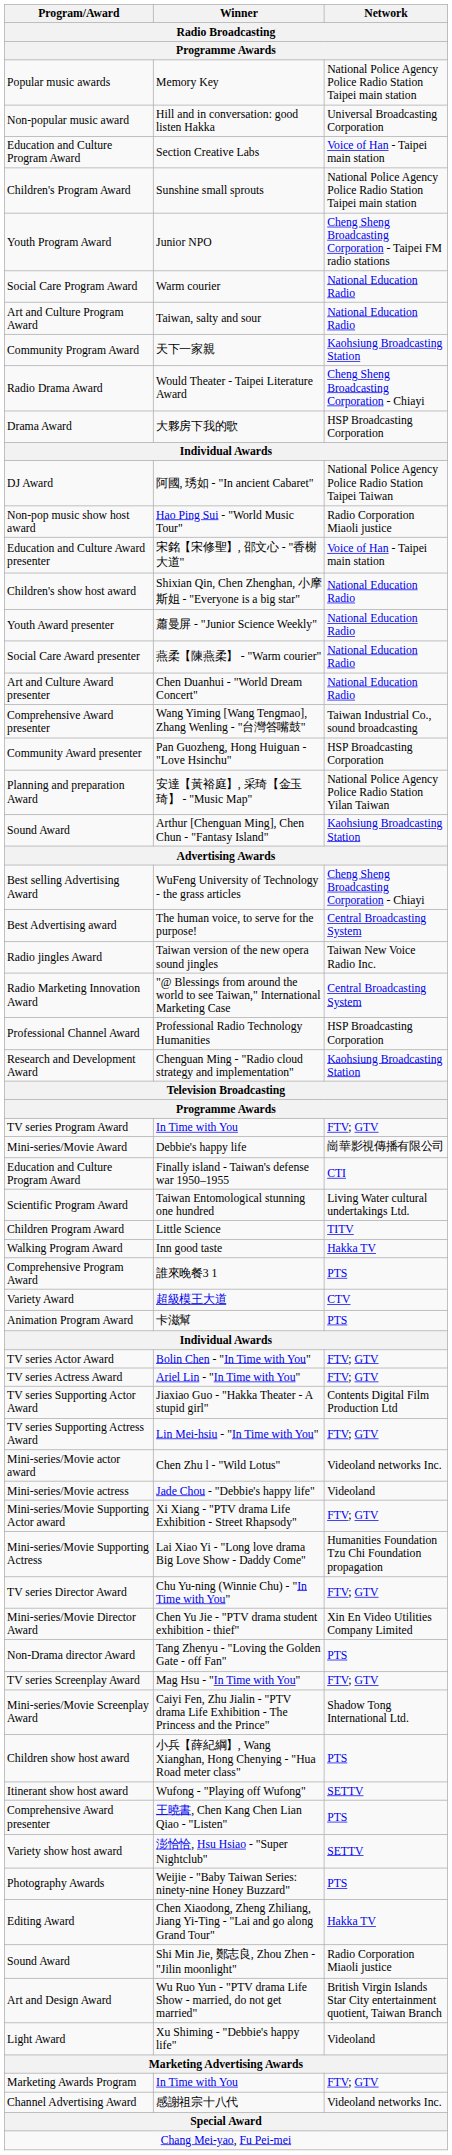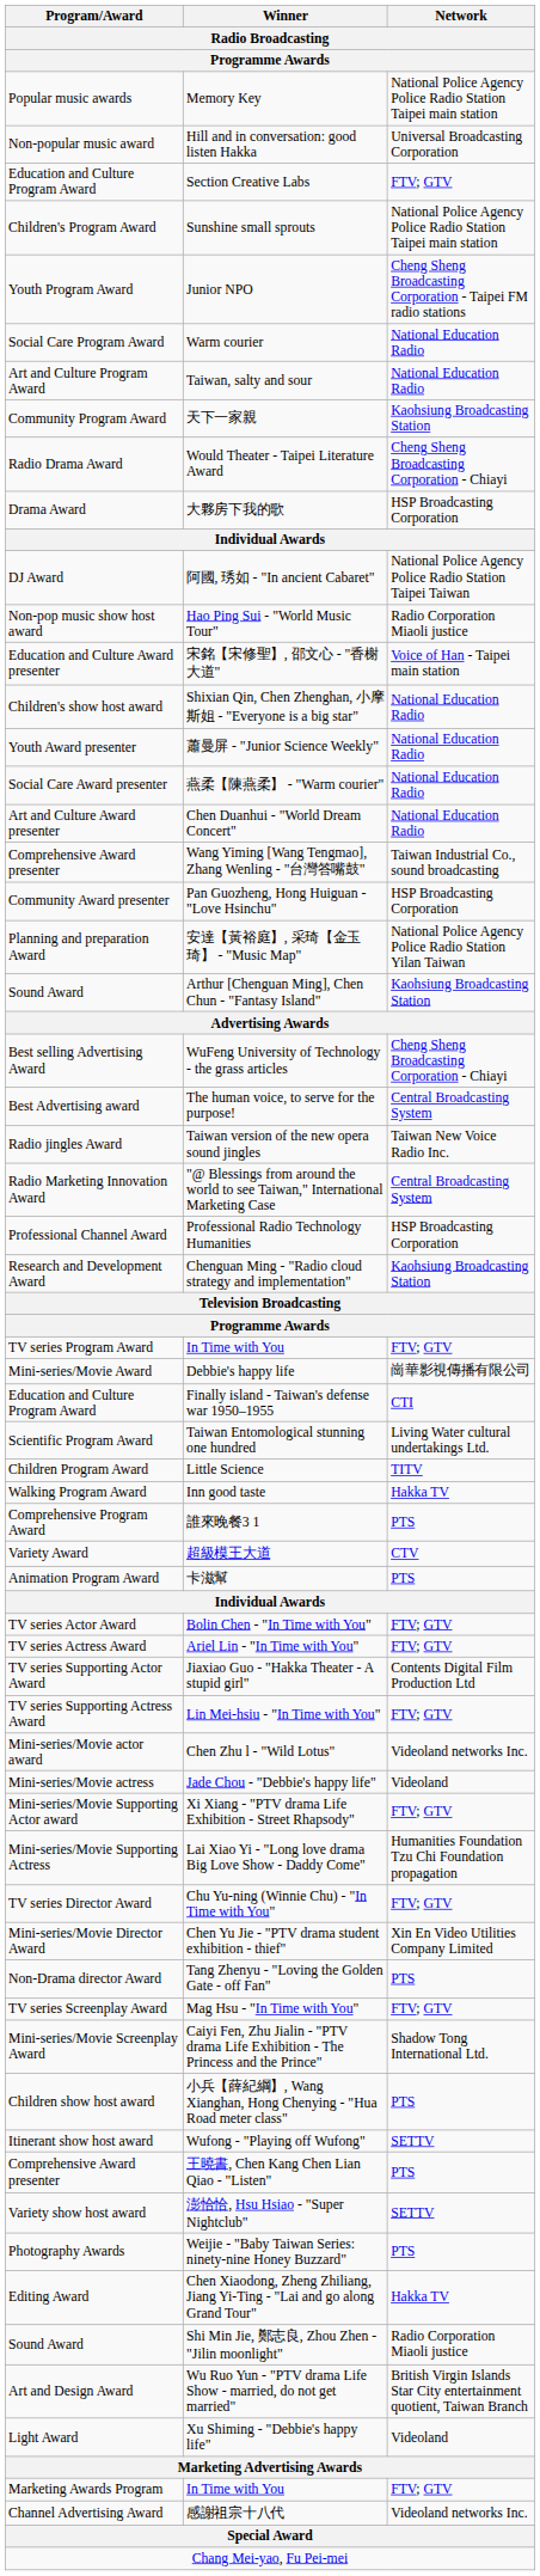Section Creative Labs | Network: Voice of Han - Taipei main station -> FTV; GTV
